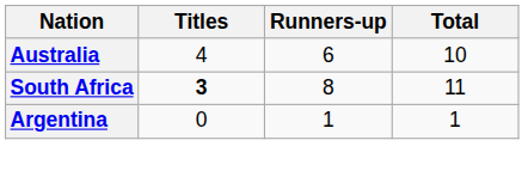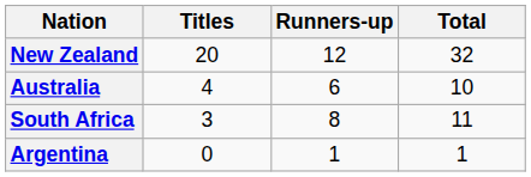+ row: New Zealand | 20 | 12 | 32
South Africa | Titles: bold -> normal
